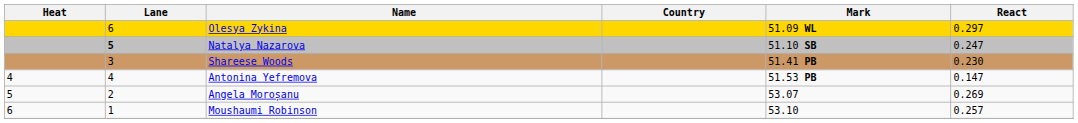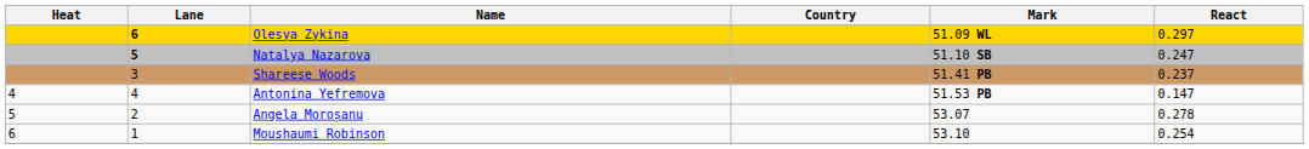Olesya Zykina | Lane: normal -> bold
Shareese Woods | React: 0.230 -> 0.237
Angela Moroșanu | React: 0.269 -> 0.278
Moushaumi Robinson | React: 0.257 -> 0.254
